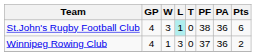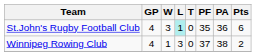St.John's Rugby Football Club | PF: 38 -> 35
Winnipeg Rowing Club | PA: 36 -> 38
